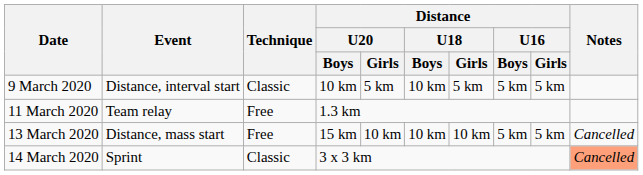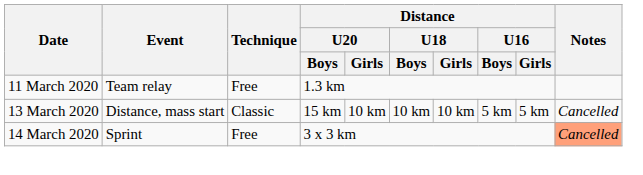- row: 9 March 2020 | Distance, interval start | Classic | 10 km | 5 km | 10 km | 5 km | 5 km | 5 km
13 March 2020 | Technique: Free -> Classic
14 March 2020 | Technique: Classic -> Free
